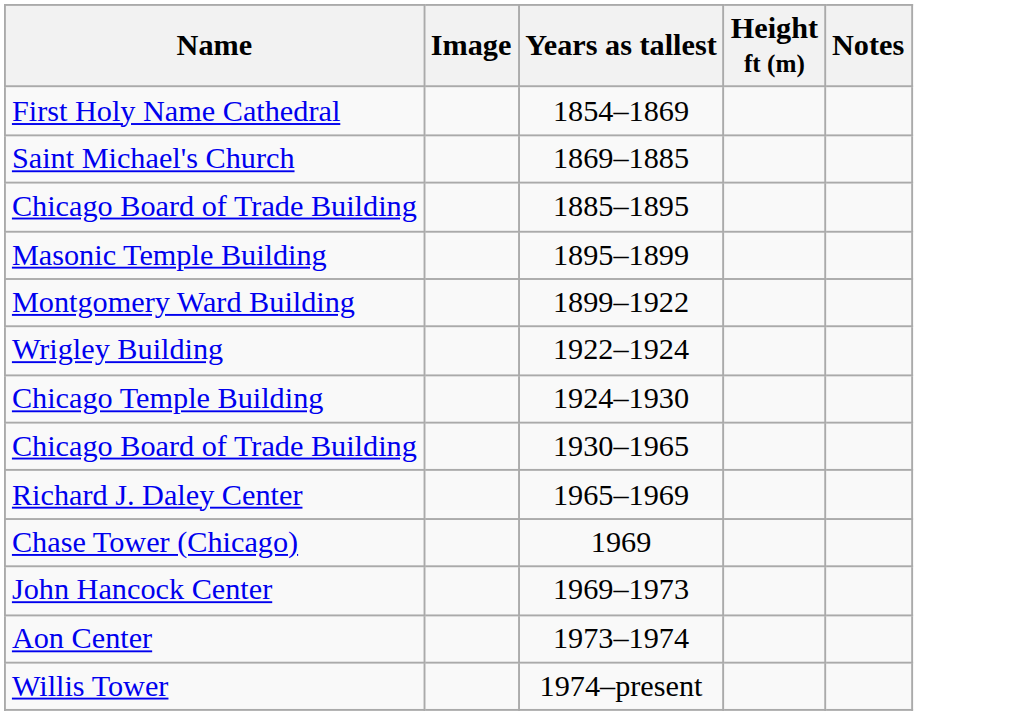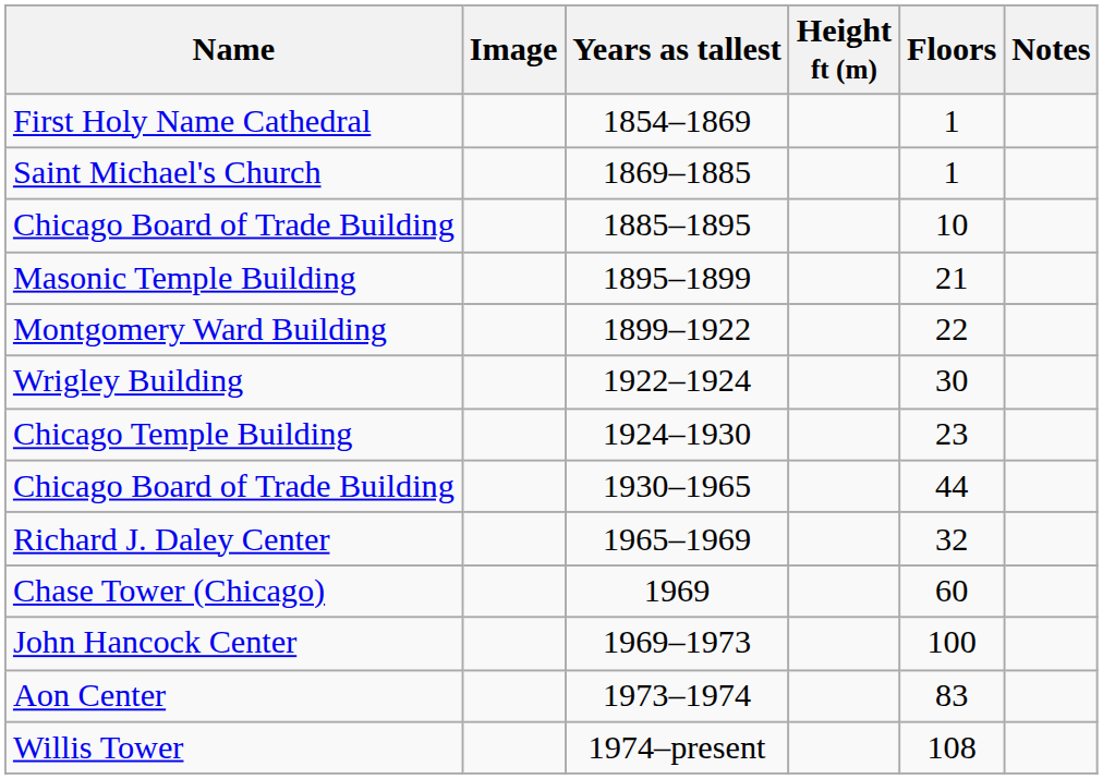+ column: Floors | 1 | 1 | 10 | 21 | 22 | 30 | 23 | 44 | 32 | 60 | 100 | 83 | 108
